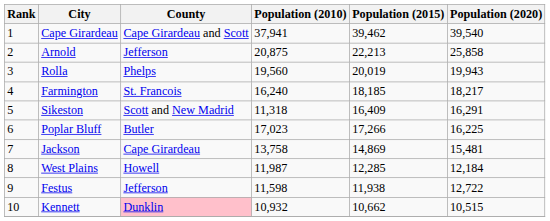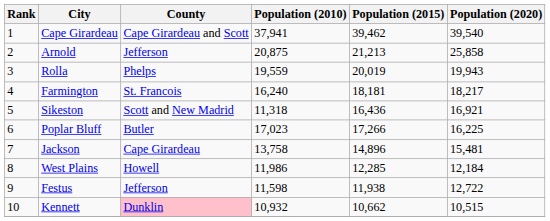Arnold | Population (2015): 22,213 -> 21,213
Rolla | Population (2010): 19,560 -> 19,559
Farmington | Population (2015): 18,185 -> 18,181
Sikeston | Population (2015): 16,409 -> 16,436
Sikeston | Population (2020): 16,291 -> 16,921
Jackson | Population (2015): 14,869 -> 14,896
West Plains | Population (2010): 11,987 -> 11,986
